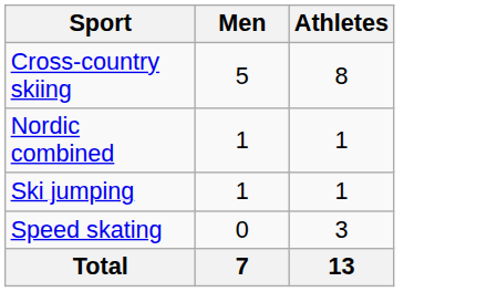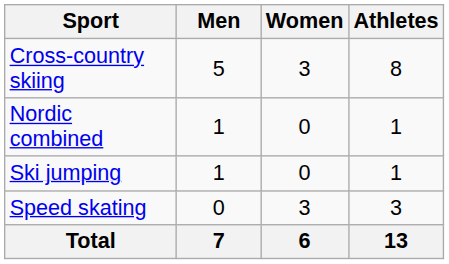+ column: Women | 3 | 0 | 0 | 3 | 6
